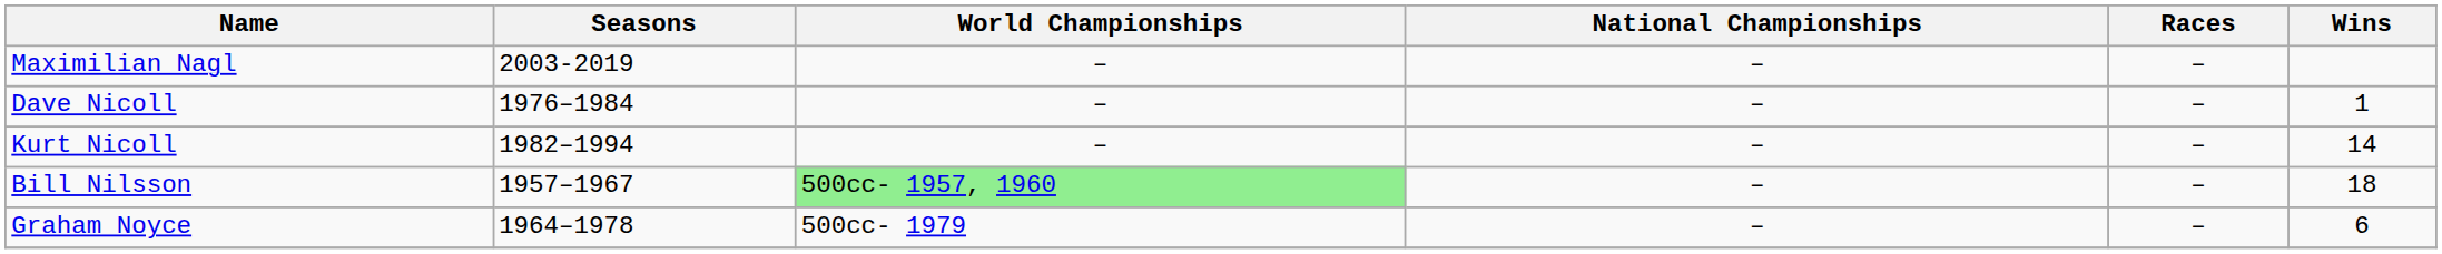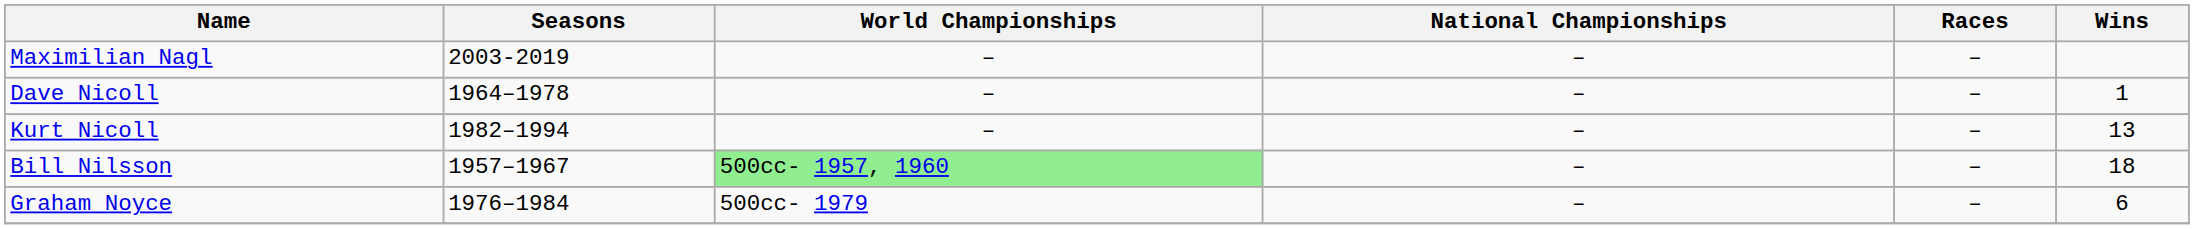Dave Nicoll | Seasons: 1976–1984 -> 1964–1978
Kurt Nicoll | Wins: 14 -> 13
Graham Noyce | Seasons: 1964–1978 -> 1976–1984
